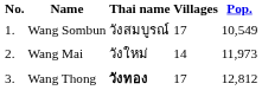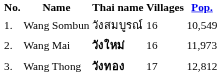Wang Sombun | Villages: 17 -> 16
Wang Mai | Thai name: normal -> bold
Wang Mai | Villages: 14 -> 16
